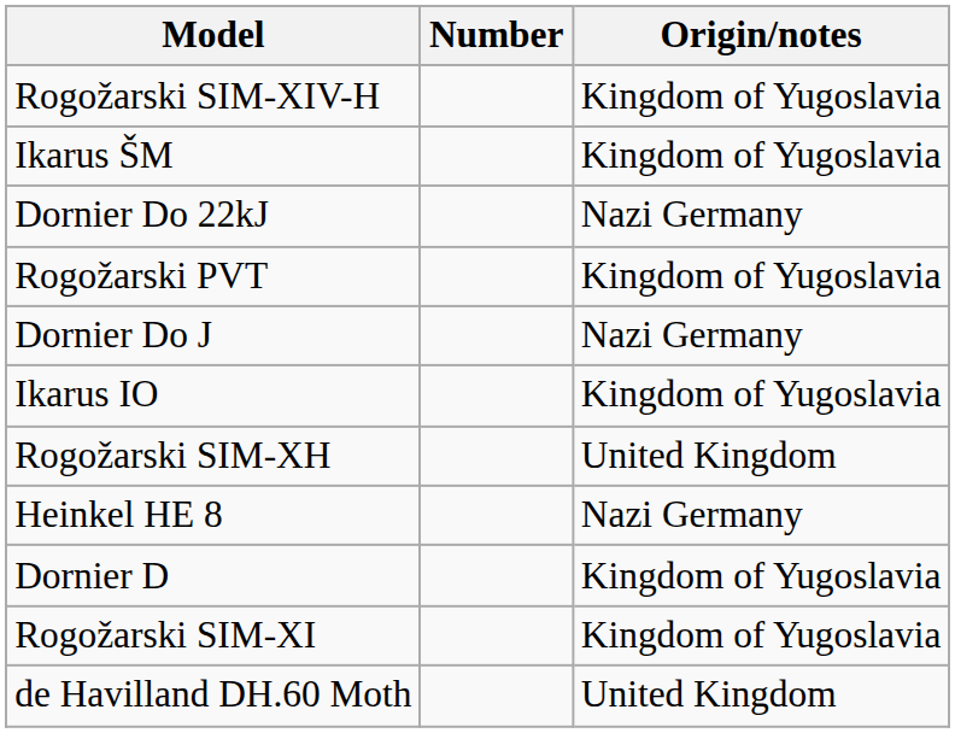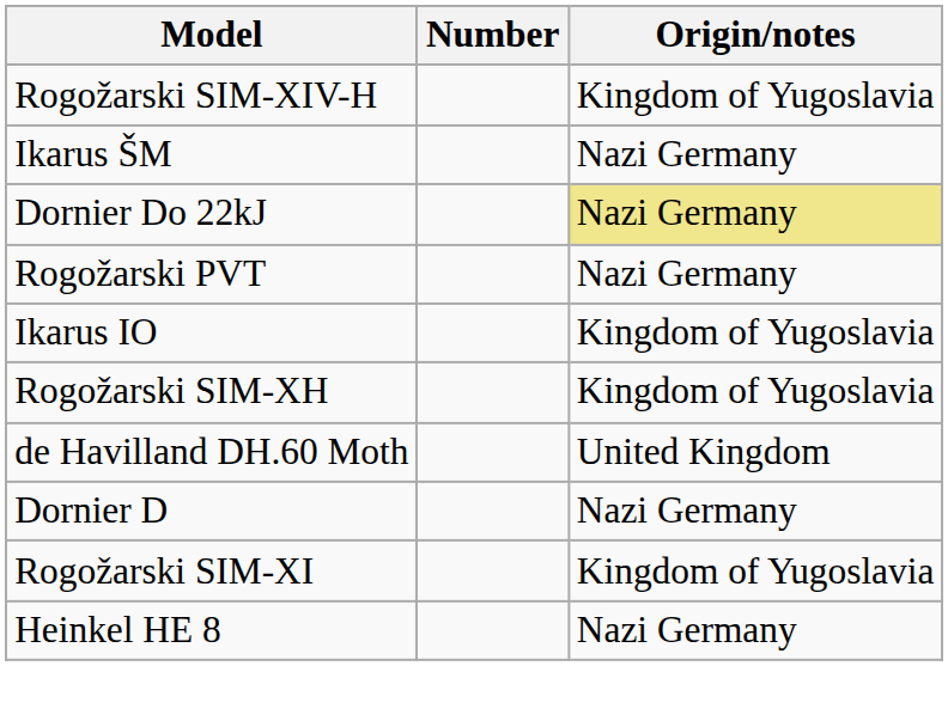Ikarus ŠM | Origin/notes: Kingdom of Yugoslavia -> Nazi Germany
Dornier Do 22kJ | Origin/notes: no background -> khaki background
Rogožarski PVT | Origin/notes: Kingdom of Yugoslavia -> Nazi Germany
- row: Dornier Do J | Nazi Germany
Rogožarski SIM-XH | Origin/notes: United Kingdom -> Kingdom of Yugoslavia
rows swapped: Heinkel HE 8 <-> de Havilland DH.60 Moth
Dornier D | Origin/notes: Kingdom of Yugoslavia -> Nazi Germany
